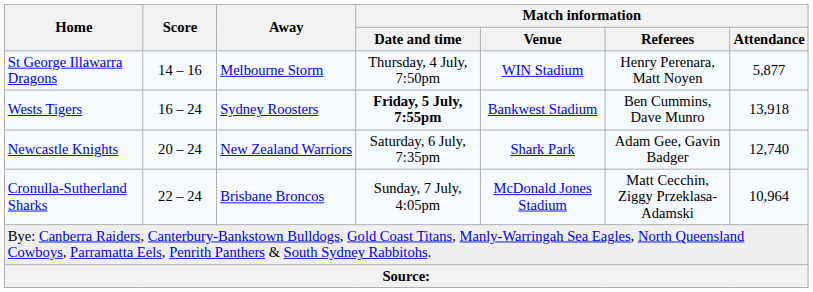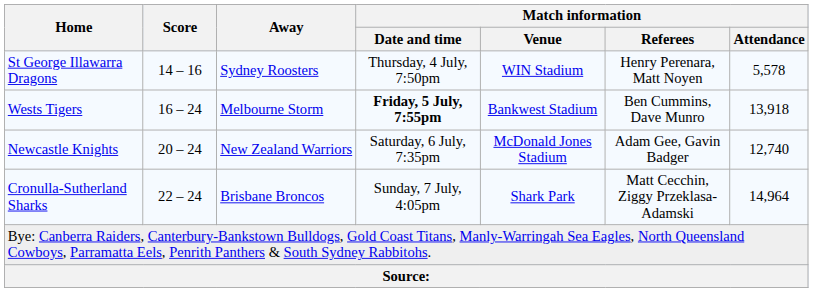St George Illawarra Dragons | Away: Melbourne Storm -> Sydney Roosters
St George Illawarra Dragons | Match information / Attendance: 5,877 -> 5,578
Wests Tigers | Away: Sydney Roosters -> Melbourne Storm
Newcastle Knights | Match information / Venue: Shark Park -> McDonald Jones Stadium
Cronulla-Sutherland Sharks | Match information / Venue: McDonald Jones Stadium -> Shark Park
Cronulla-Sutherland Sharks | Match information / Attendance: 10,964 -> 14,964
